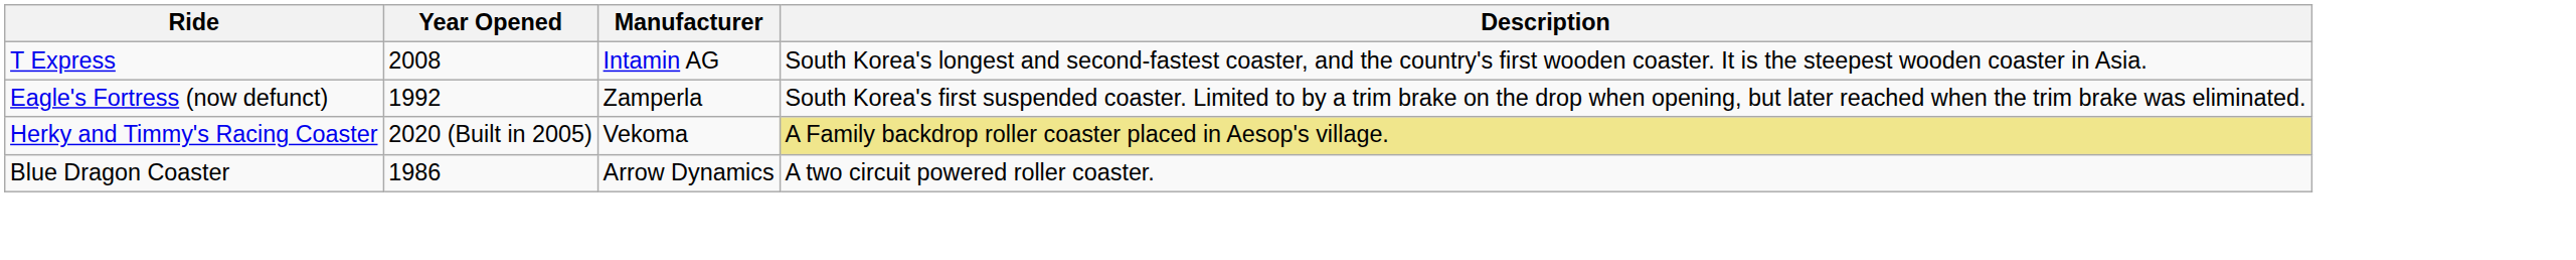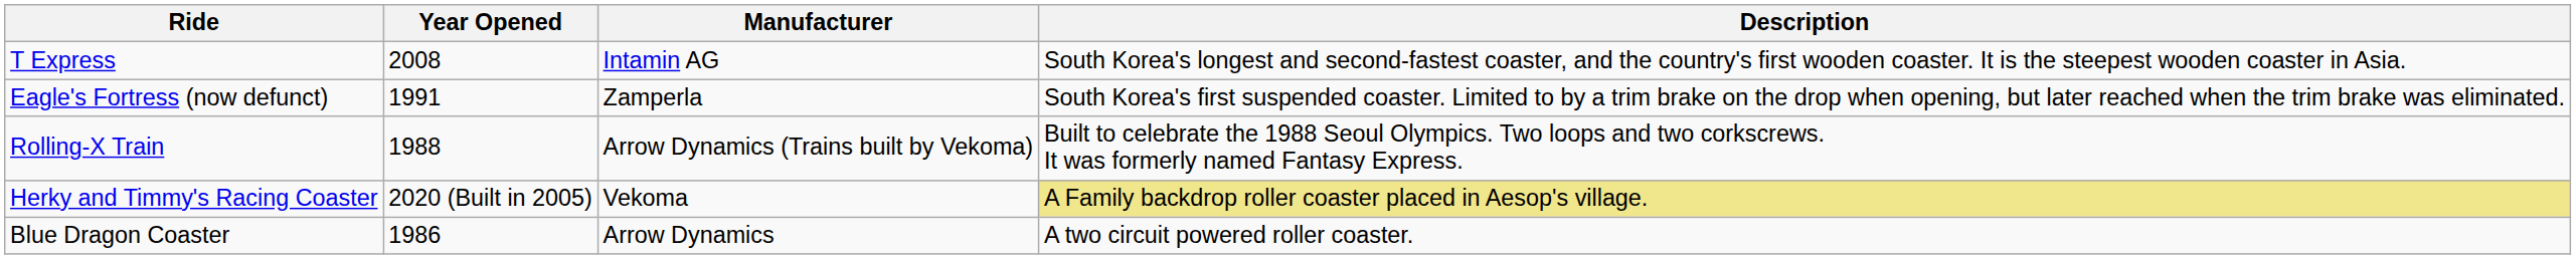Eagle's Fortress (now defunct) | Year Opened: 1992 -> 1991
+ row: Rolling-X Train | 1988 | Arrow Dynamics (Trains built by Vekoma) | Built to celebrate the 1988 Seoul Olympics. Two loops and two corkscrews. It was formerly named Fantasy Express.
